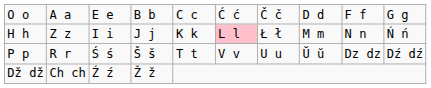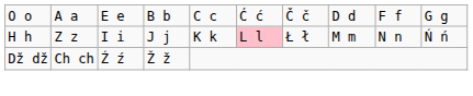- row: P p | R r | Ś ś | Š š | T t | V v | U u | Ŭ ŭ | Dz dz | Dź dź
